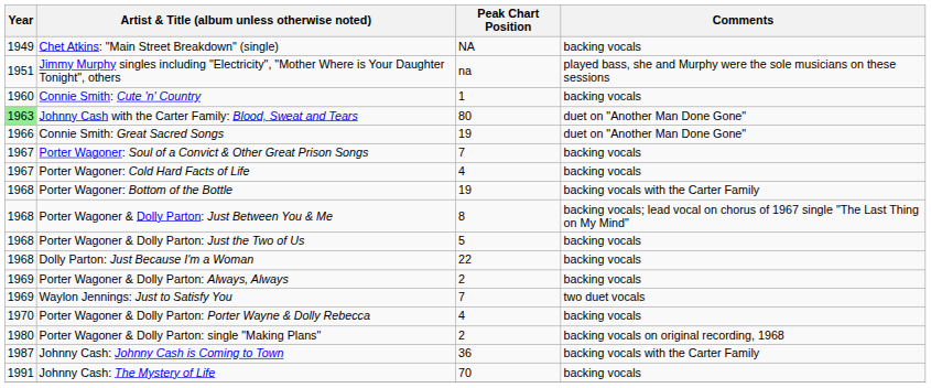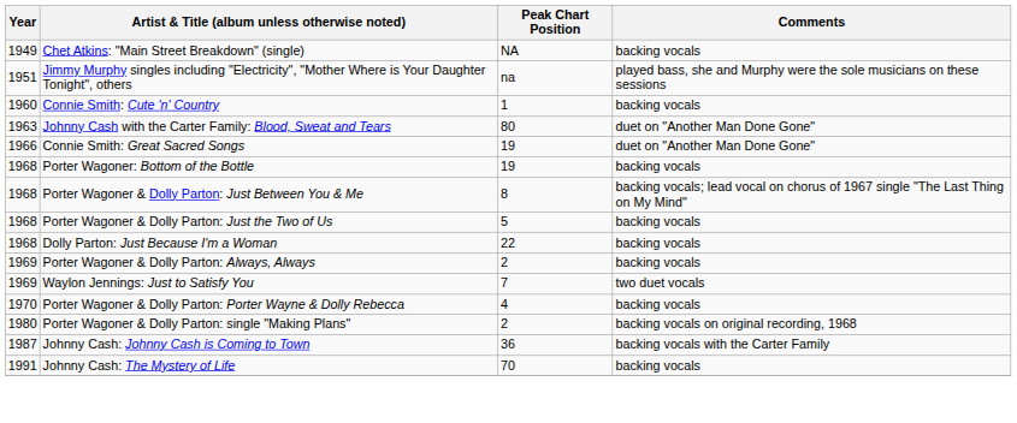Johnny Cash with the Carter Family: Blood, Sweat and Tears | Year: lightgreen background -> no background
- row: 1967 | Porter Wagoner: Soul of a Convict & Other Great Prison Songs | 7 | backing vocals
- row: 1967 | Porter Wagoner: Cold Hard Facts of Life | 4 | backing vocals
Porter Wagoner: Bottom of the Bottle | Comments: backing vocals with the Carter Family -> backing vocals
